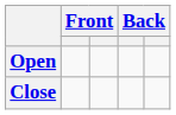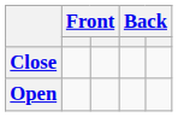rows swapped: Close <-> Open
